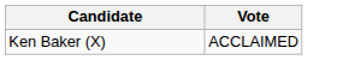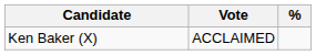+ column: %
